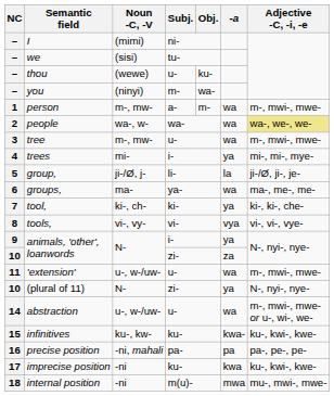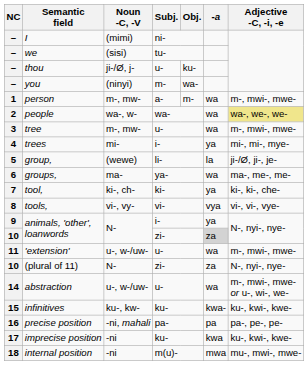thou | Noun -C, -V: (wewe) -> ji-/Ø, j-
group, | Noun -C, -V: ji-/Ø, j- -> (wewe)
10 / animals, 'other', loanwords | -a: no background -> lightgrey background
(plural of 11) | -a: ya -> za
